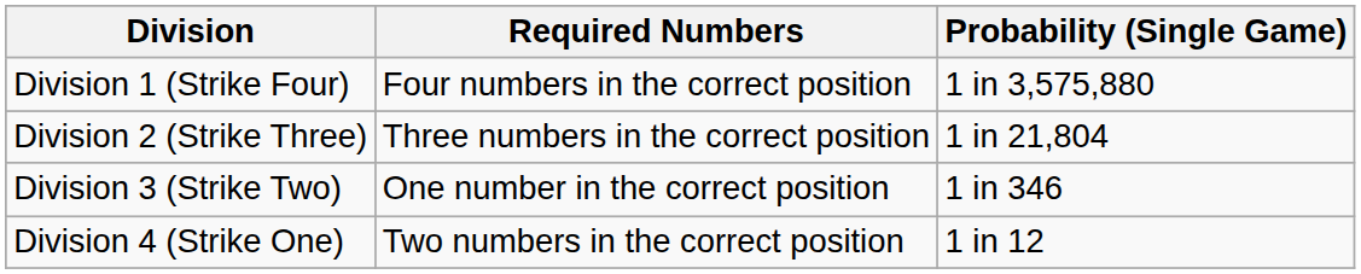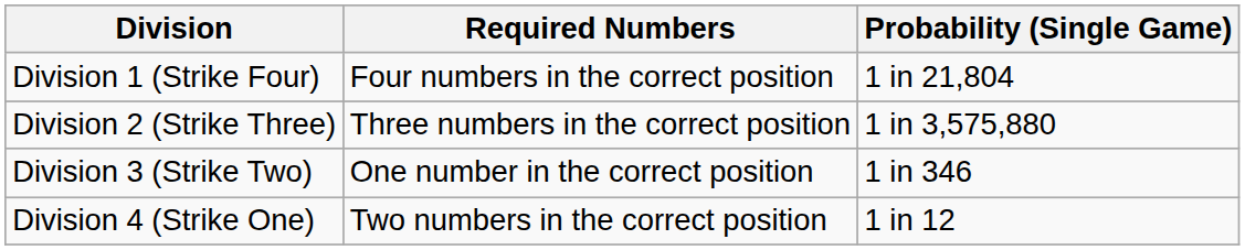Division 1 (Strike Four) | Probability (Single Game): 1 in 3,575,880 -> 1 in 21,804
Division 2 (Strike Three) | Probability (Single Game): 1 in 21,804 -> 1 in 3,575,880
